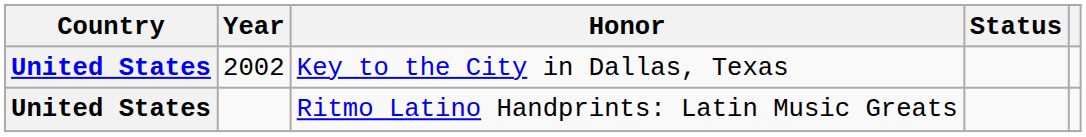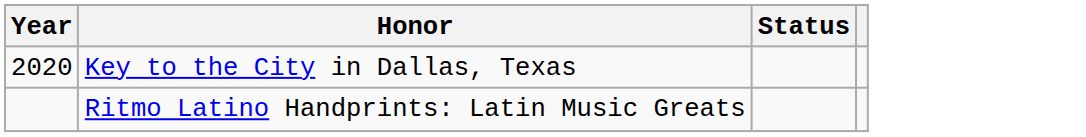- column: Country | United States | United States
Key to the City in Dallas, Texas | Year: 2002 -> 2020
